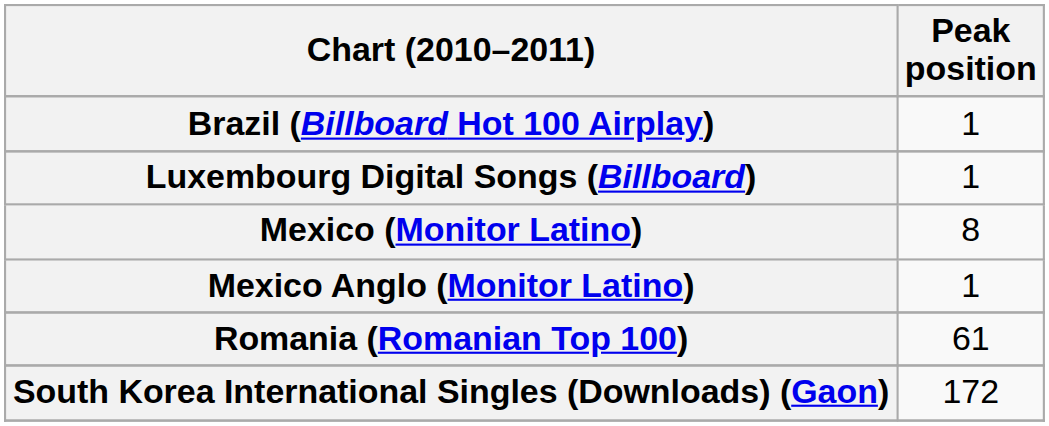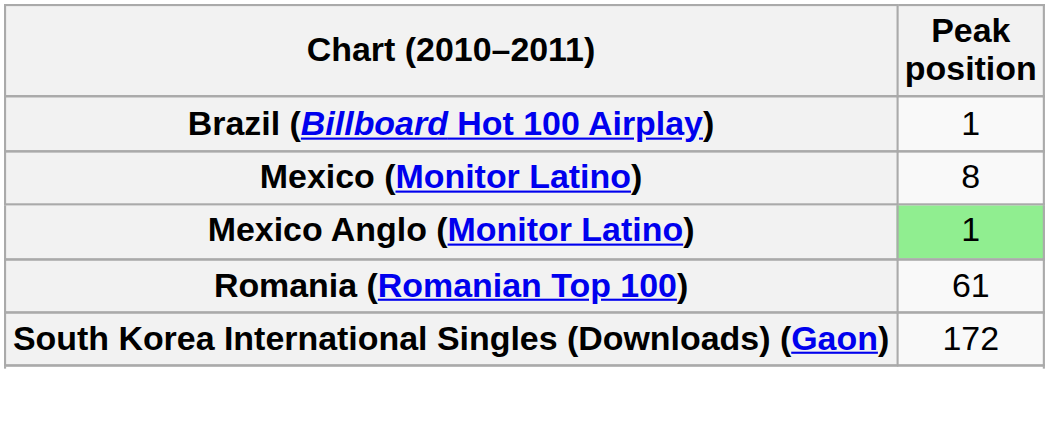- row: Luxembourg Digital Songs (Billboard) | 1
Mexico Anglo (Monitor Latino) | Peak position: no background -> lightgreen background
